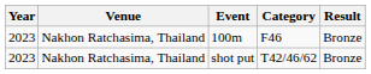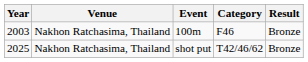100m | Year: 2023 -> 2003
shot put | Year: 2023 -> 2025
